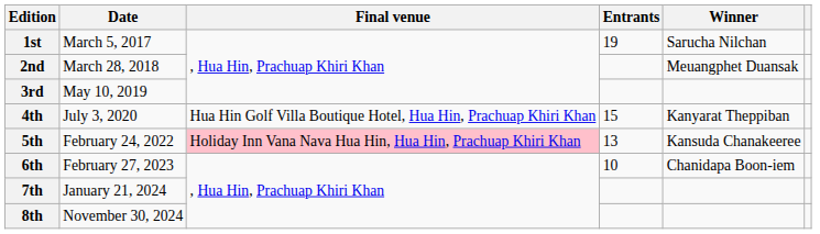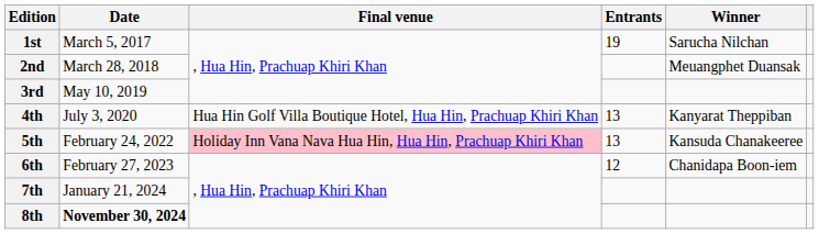4th | Entrants: 15 -> 13
6th | Entrants: 10 -> 12
8th | Date: normal -> bold
